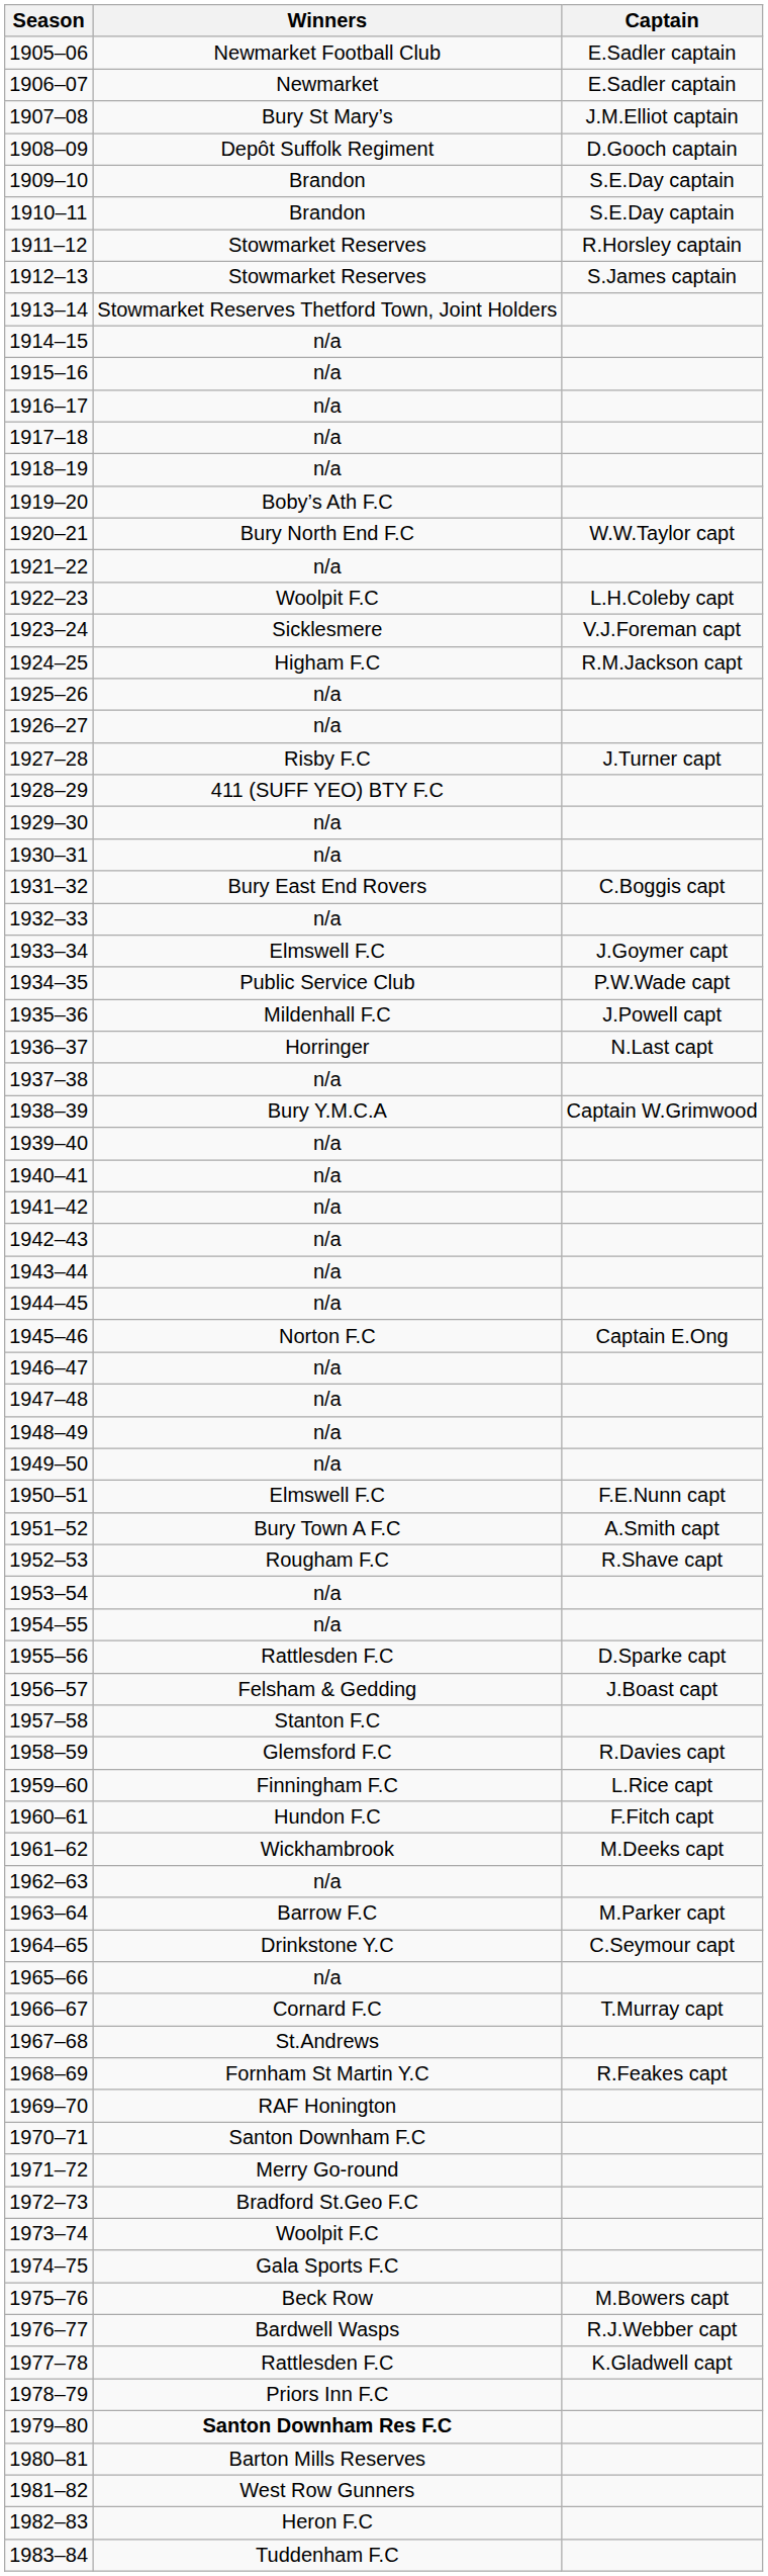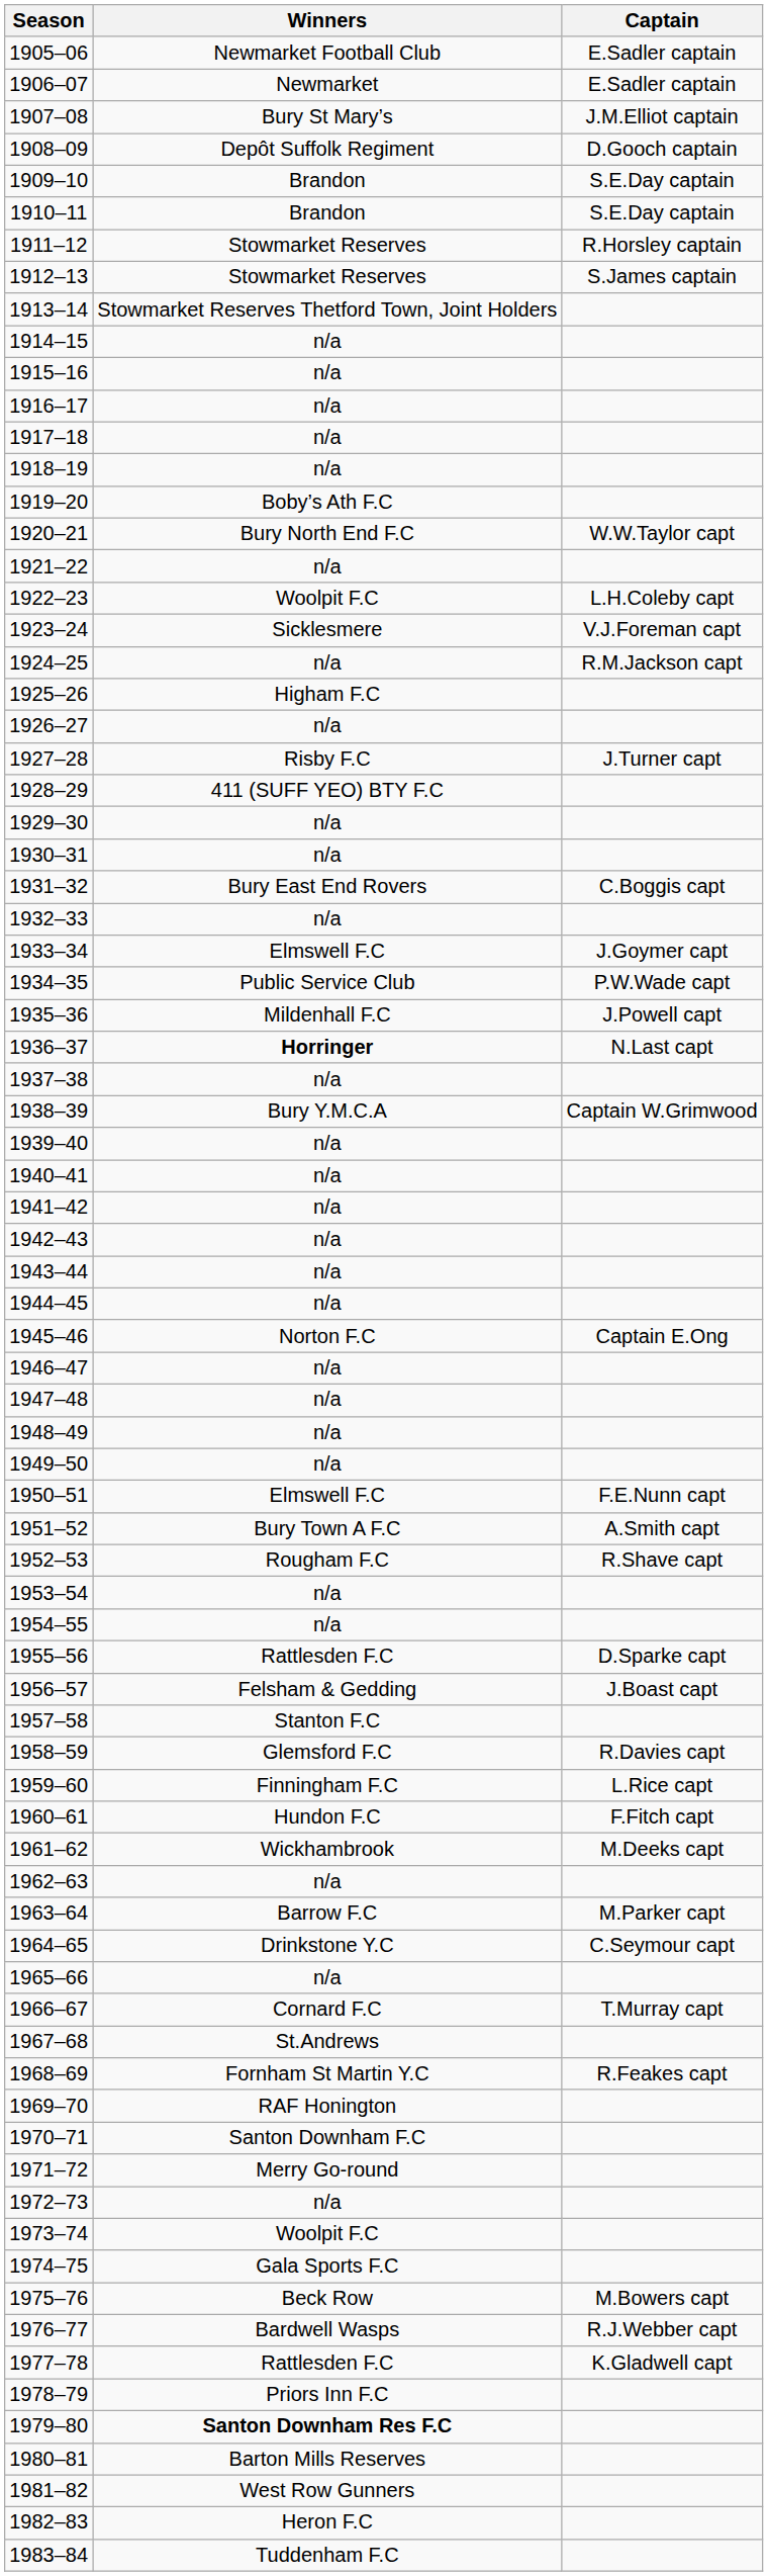1924–25 | Winners: Higham F.C -> n/a
1925–26 | Winners: n/a -> Higham F.C
1936–37 | Winners: normal -> bold
1972–73 | Winners: Bradford St.Geo F.C -> n/a
